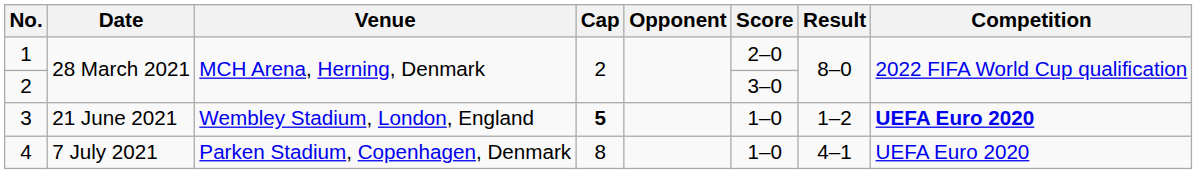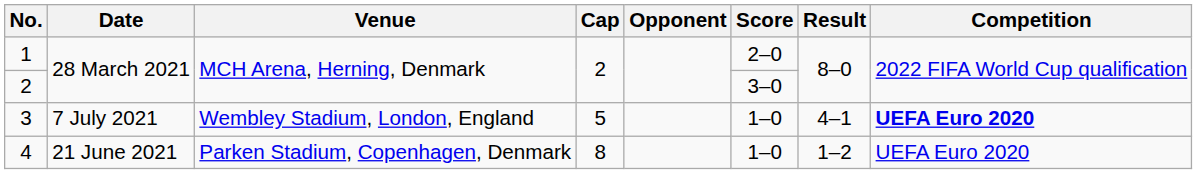3 | Date: 21 June 2021 -> 7 July 2021
3 | Cap: bold -> normal
3 | Result: 1–2 -> 4–1
4 | Date: 7 July 2021 -> 21 June 2021
4 | Result: 4–1 -> 1–2
